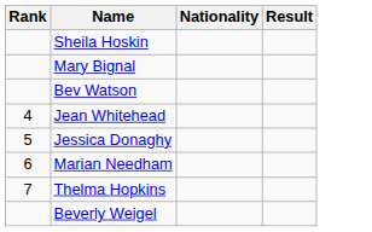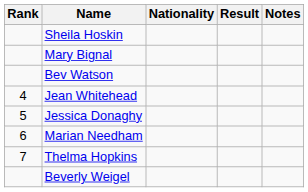+ column: Notes
